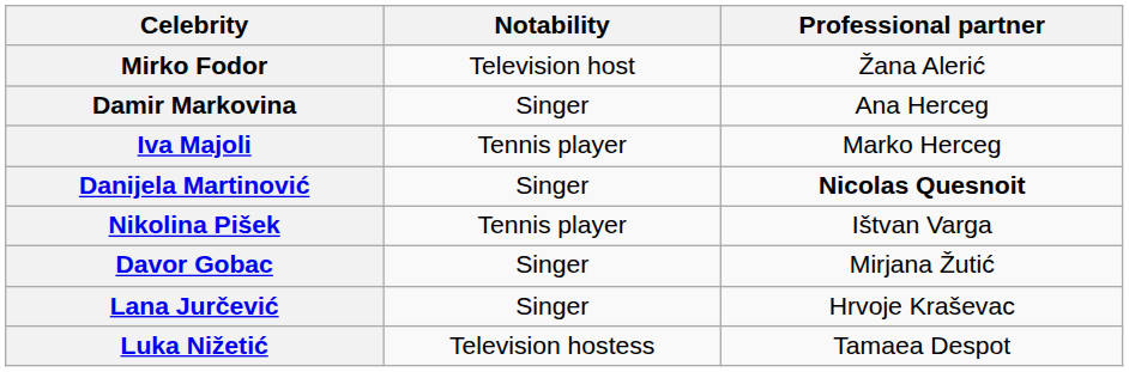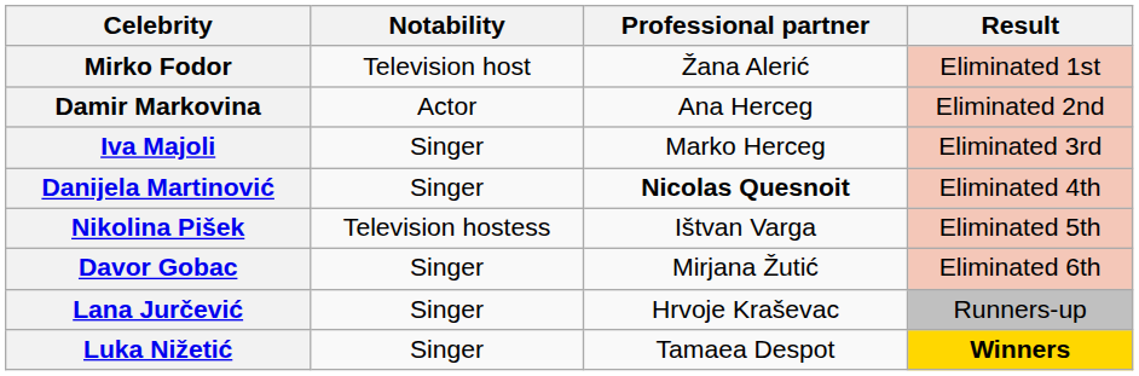+ column: Result | Eliminated 1st | Eliminated 2nd | Eliminated 3rd | Eliminated 4th | Eliminated 5th | Eliminated 6th | Runners-up | Winners
Damir Markovina | Notability: Singer -> Actor
Iva Majoli | Notability: Tennis player -> Singer
Nikolina Pišek | Notability: Tennis player -> Television hostess
Luka Nižetić | Notability: Television hostess -> Singer
